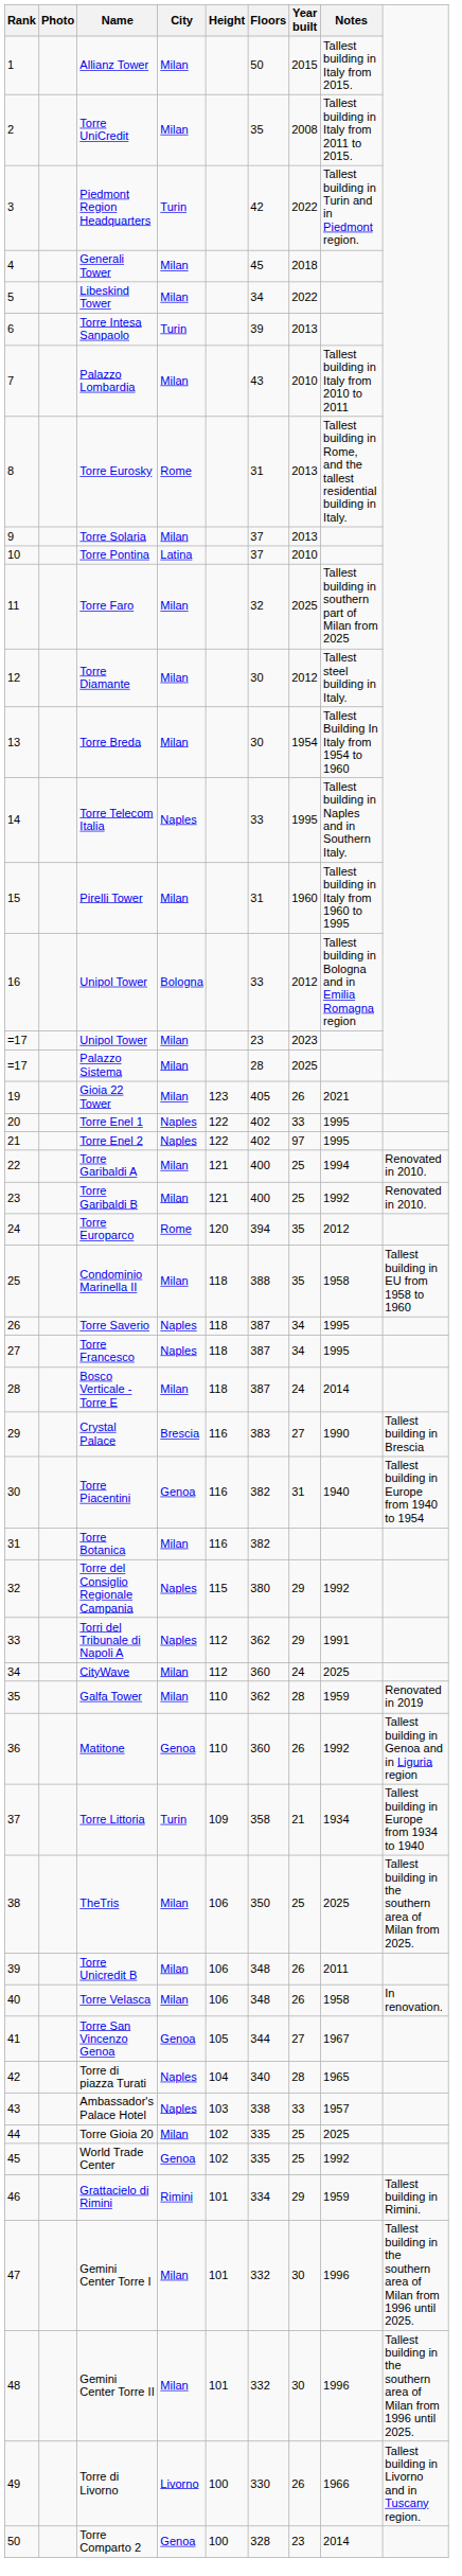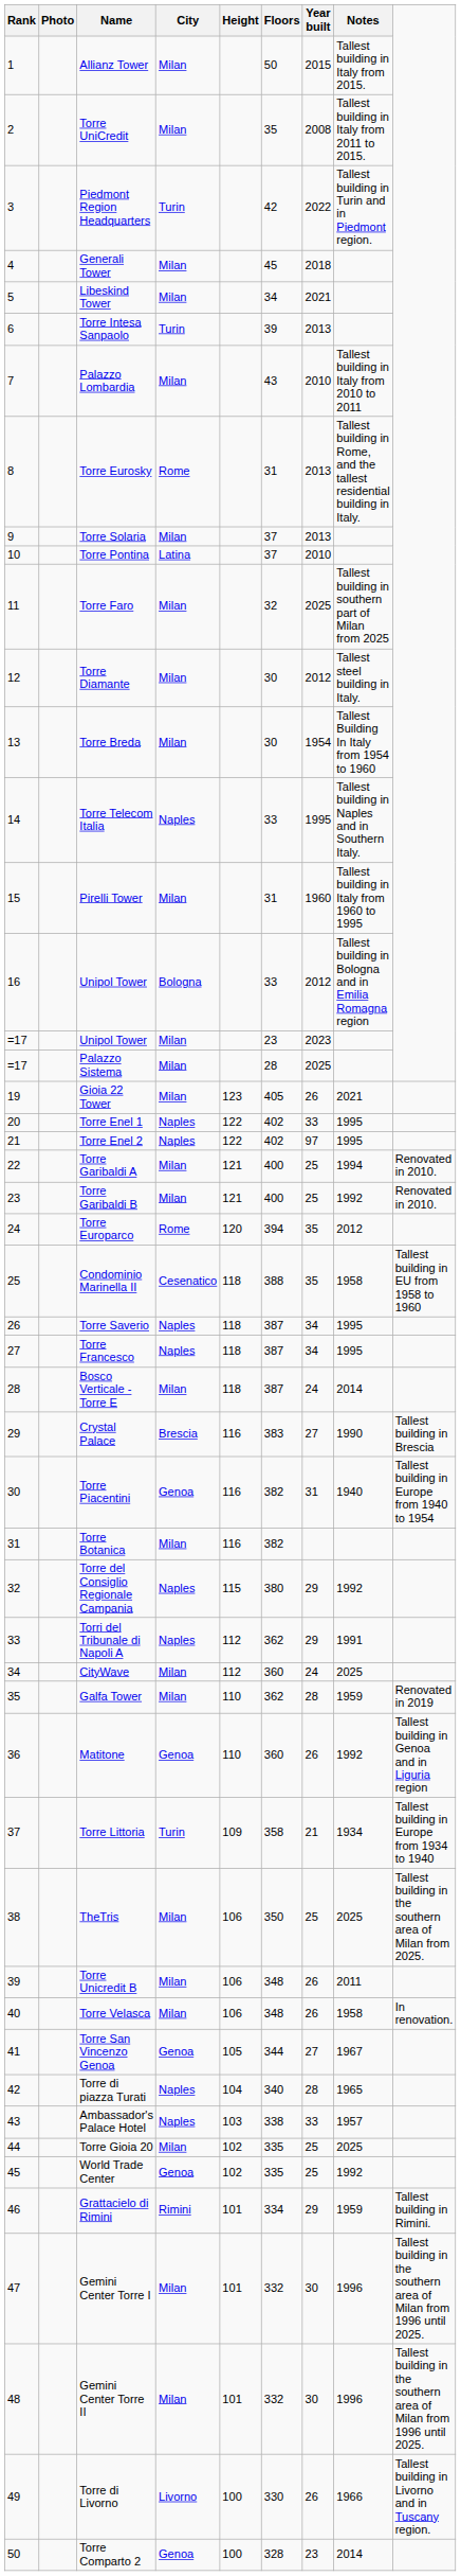Libeskind Tower | Year built: 2022 -> 2021
Condominio Marinella II | City: Milan -> Cesenatico
